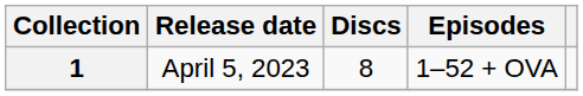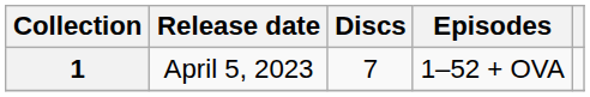1 | Discs: 8 -> 7
